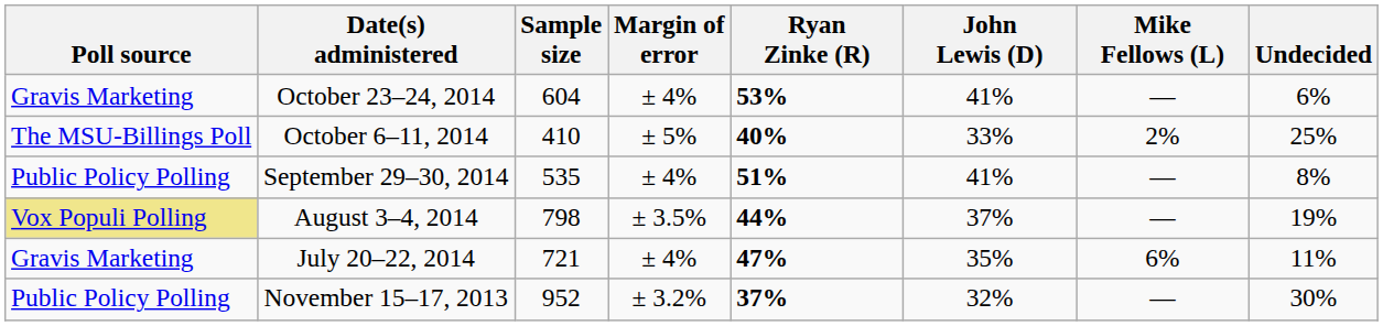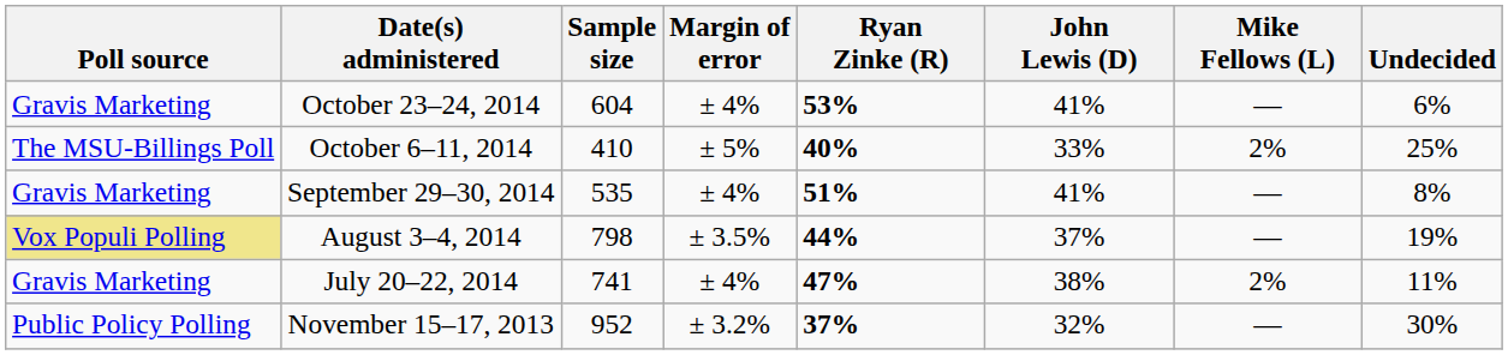September 29–30, 2014 | Poll source: Public Policy Polling -> Gravis Marketing
July 20–22, 2014 | Sample size: 721 -> 741
July 20–22, 2014 | John Lewis (D): 35% -> 38%
July 20–22, 2014 | Mike Fellows (L): 6% -> 2%
